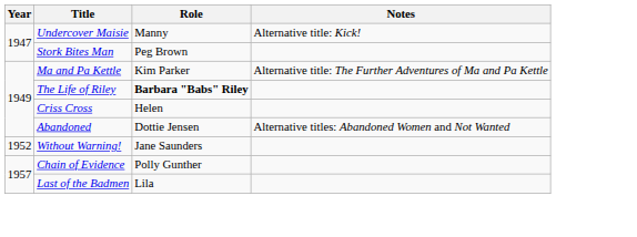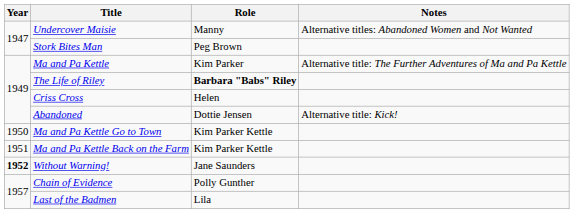Undercover Maisie | Notes: Alternative title: Kick! -> Alternative titles: Abandoned Women and Not Wanted
Abandoned | Notes: Alternative titles: Abandoned Women and Not Wanted -> Alternative title: Kick!
+ row: 1950 | Ma and Pa Kettle Go to Town | Kim Parker Kettle
+ row: 1951 | Ma and Pa Kettle Back on the Farm | Kim Parker Kettle
Without Warning! | Year: normal -> bold
